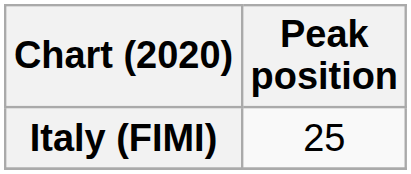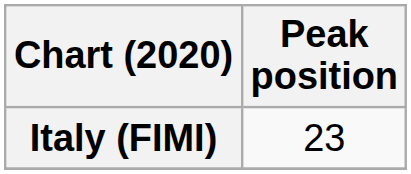Italy (FIMI) | Peak position: 25 -> 23
